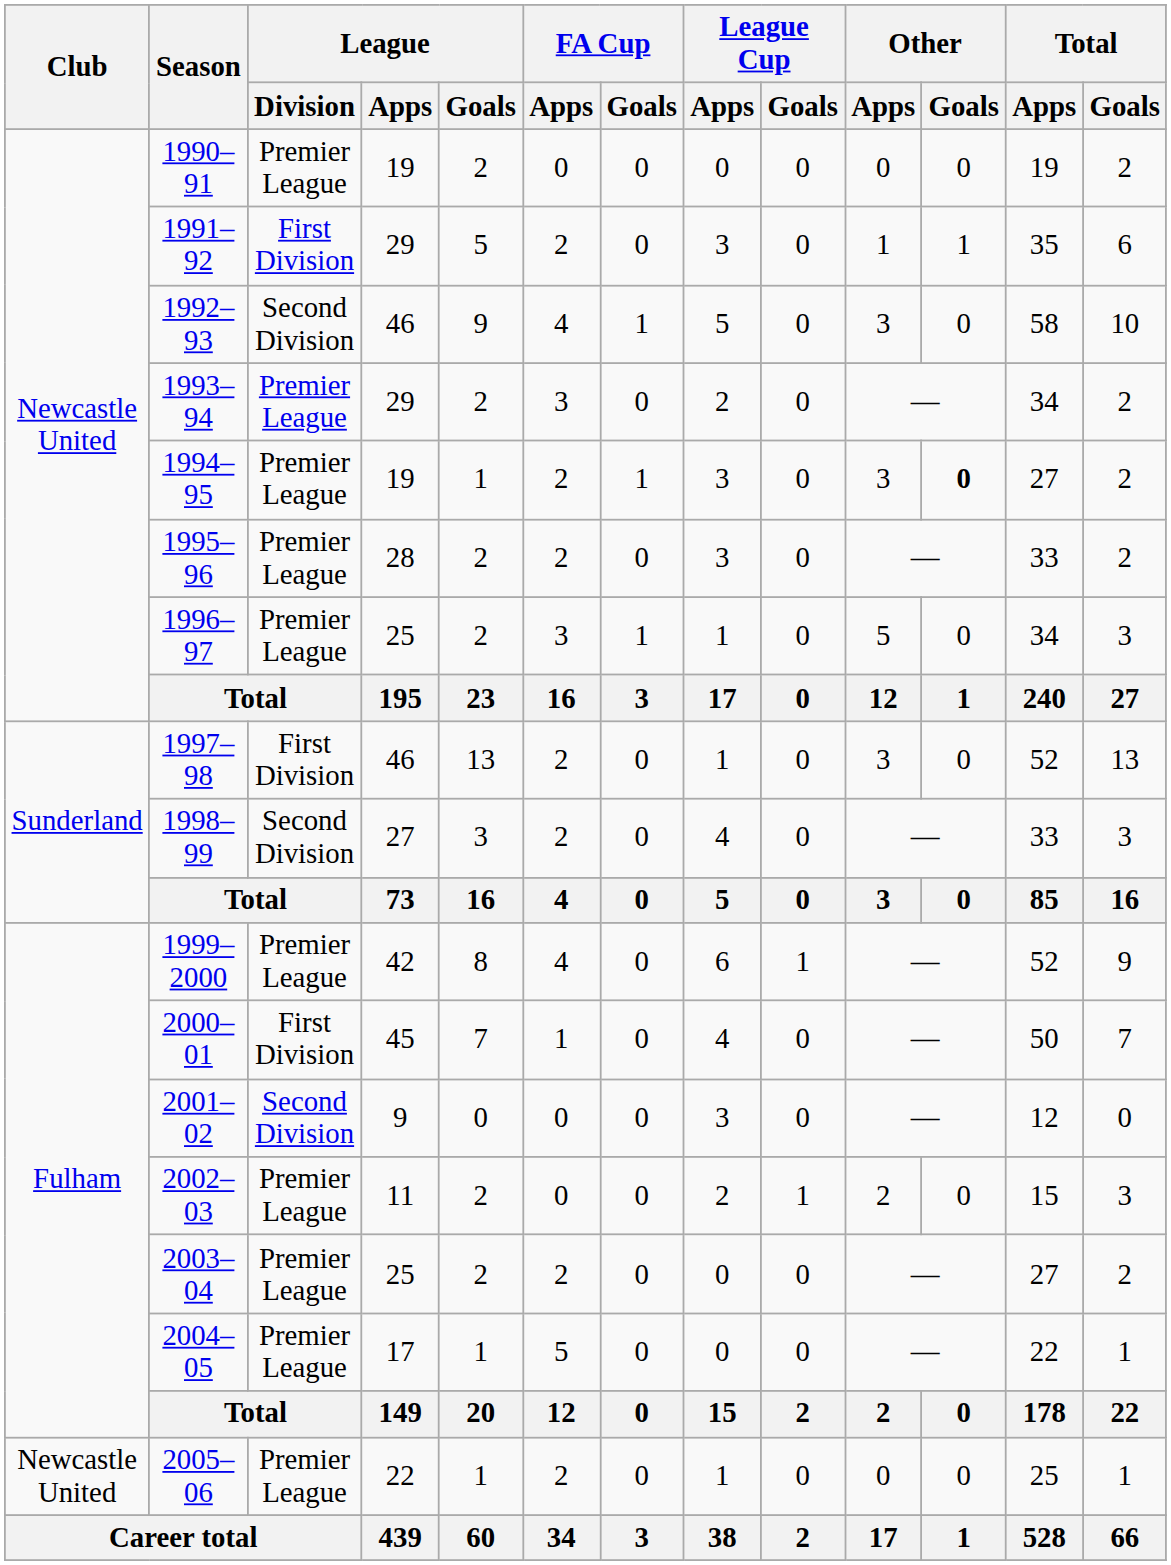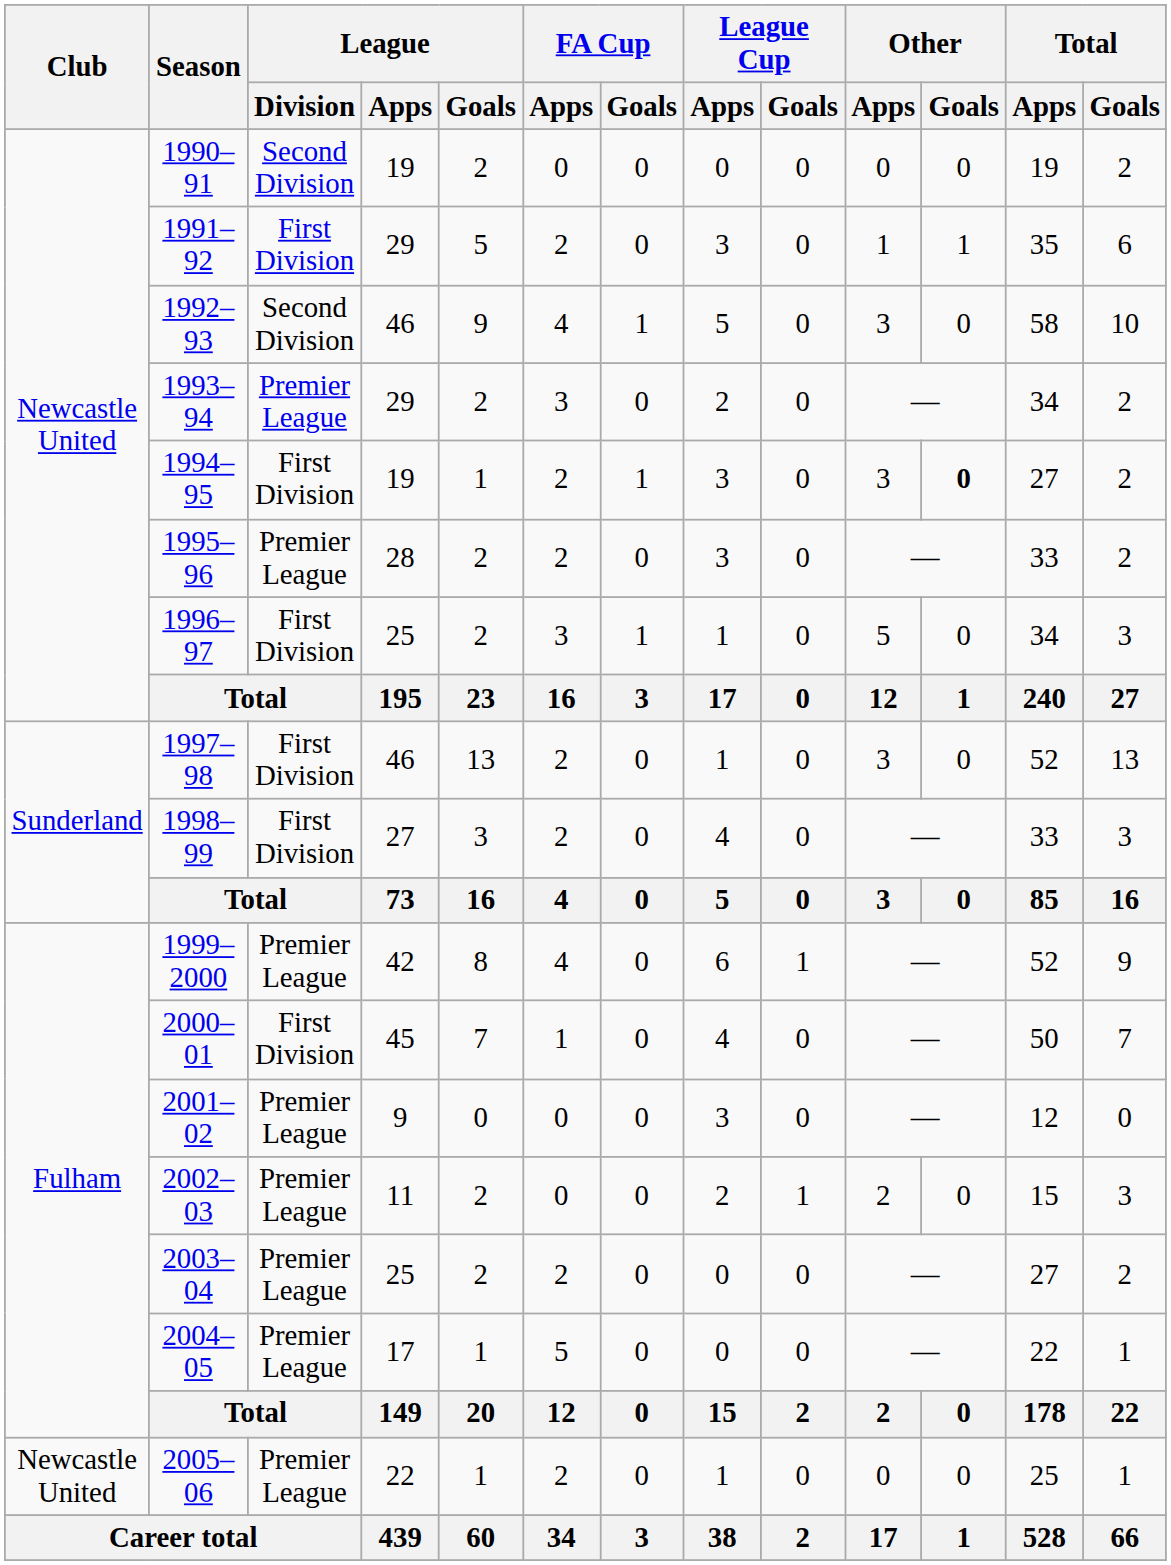1990–91 | League / Division: Premier League -> Second Division
1994–95 | League / Division: Premier League -> First Division
1996–97 | League / Division: Premier League -> First Division
1998–99 | League / Division: Second Division -> First Division
2001–02 | League / Division: Second Division -> Premier League
